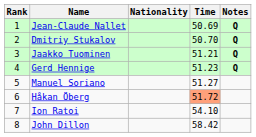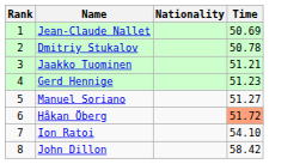- column: Notes | Q | Q | Q | Q
Dmitriy Stukalov | Time: 50.70 -> 50.78
